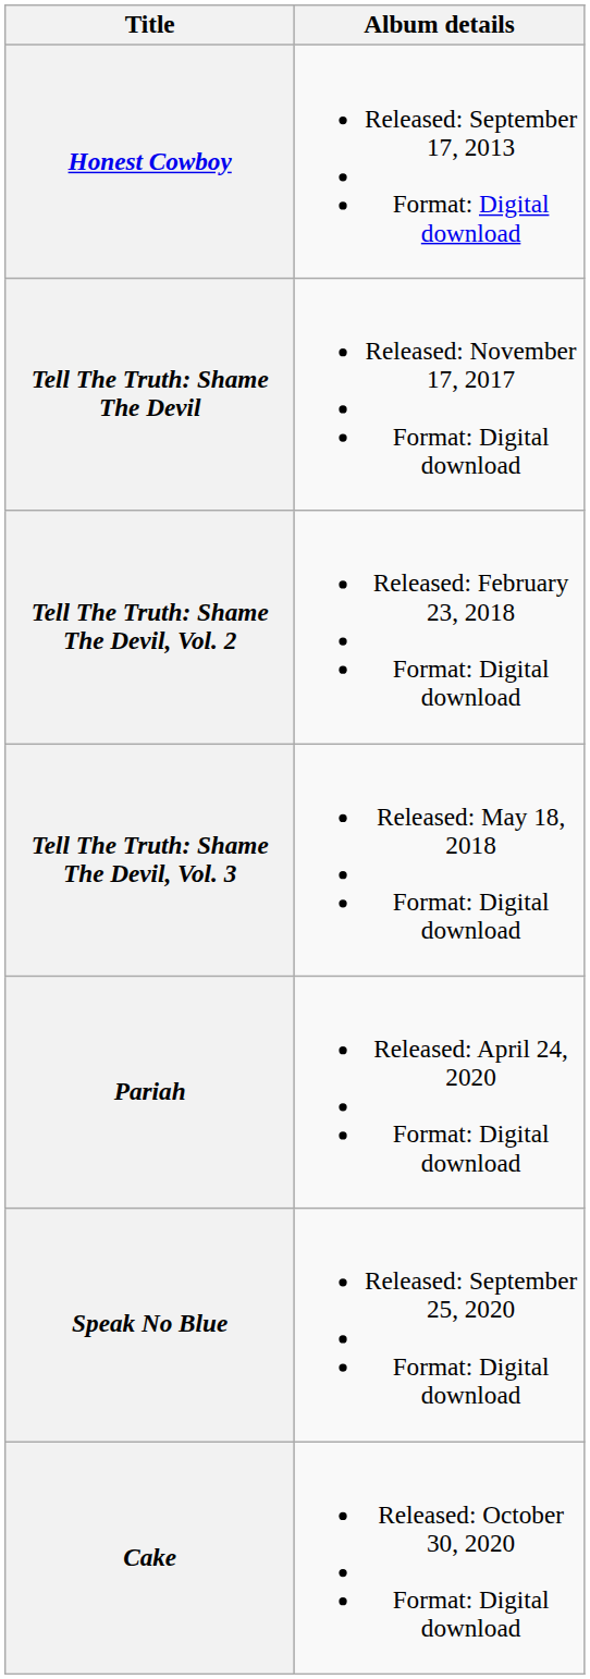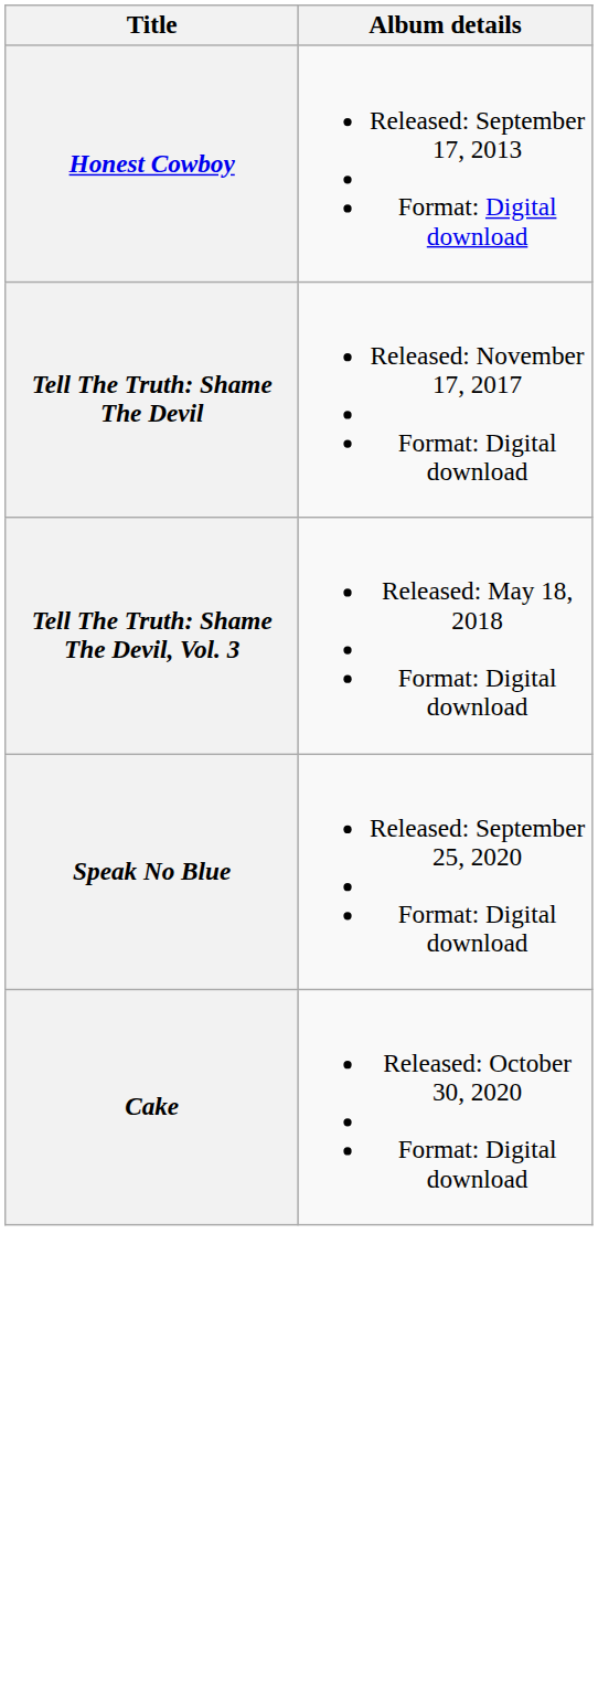- row: Tell The Truth: Shame The Devil, Vol. 2 | Released: February 23, 2018 Format: Digital download
- row: Pariah | Released: April 24, 2020 Format: Digital download
